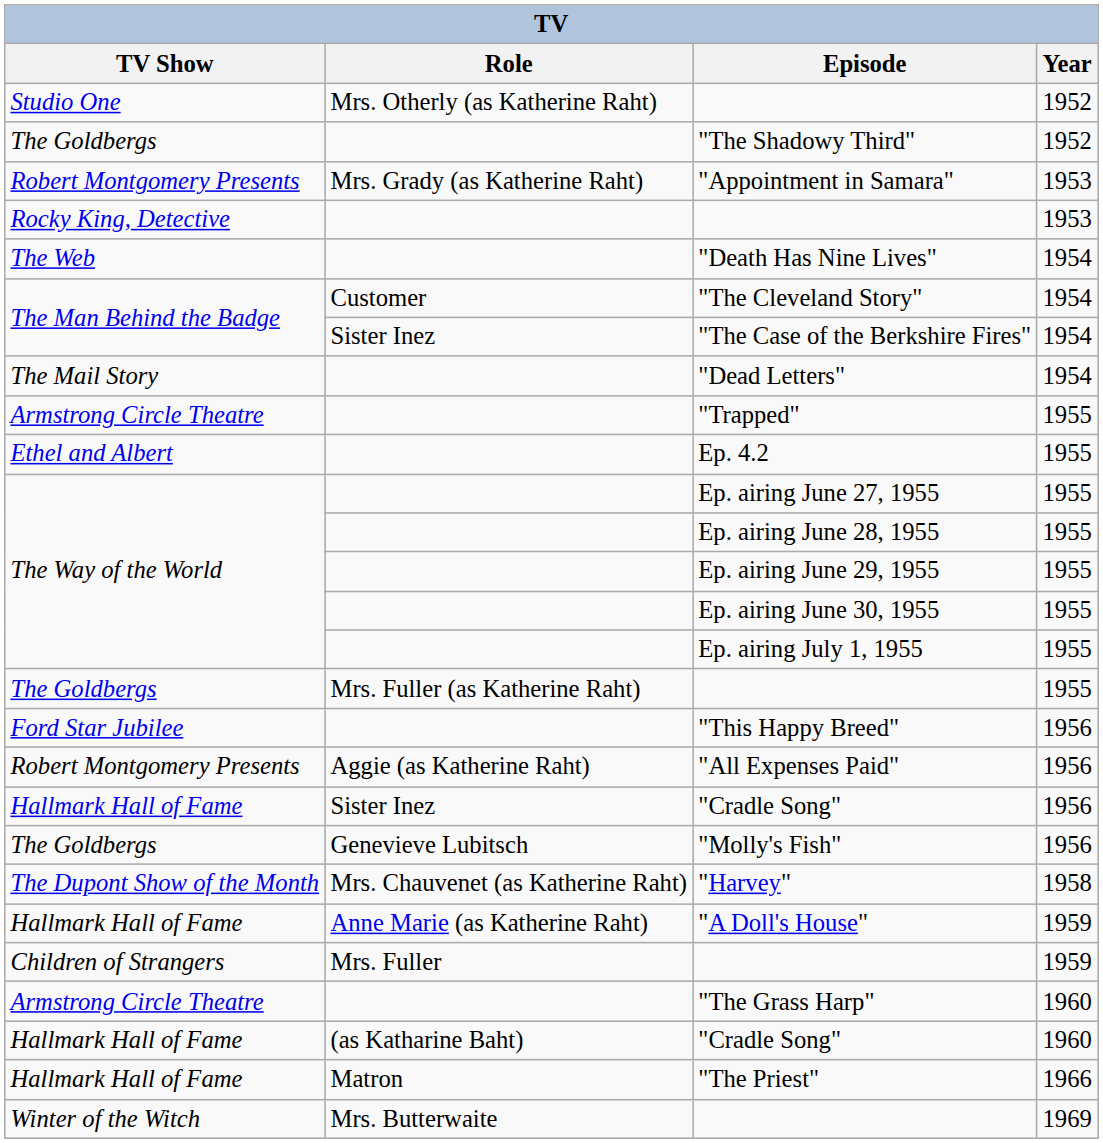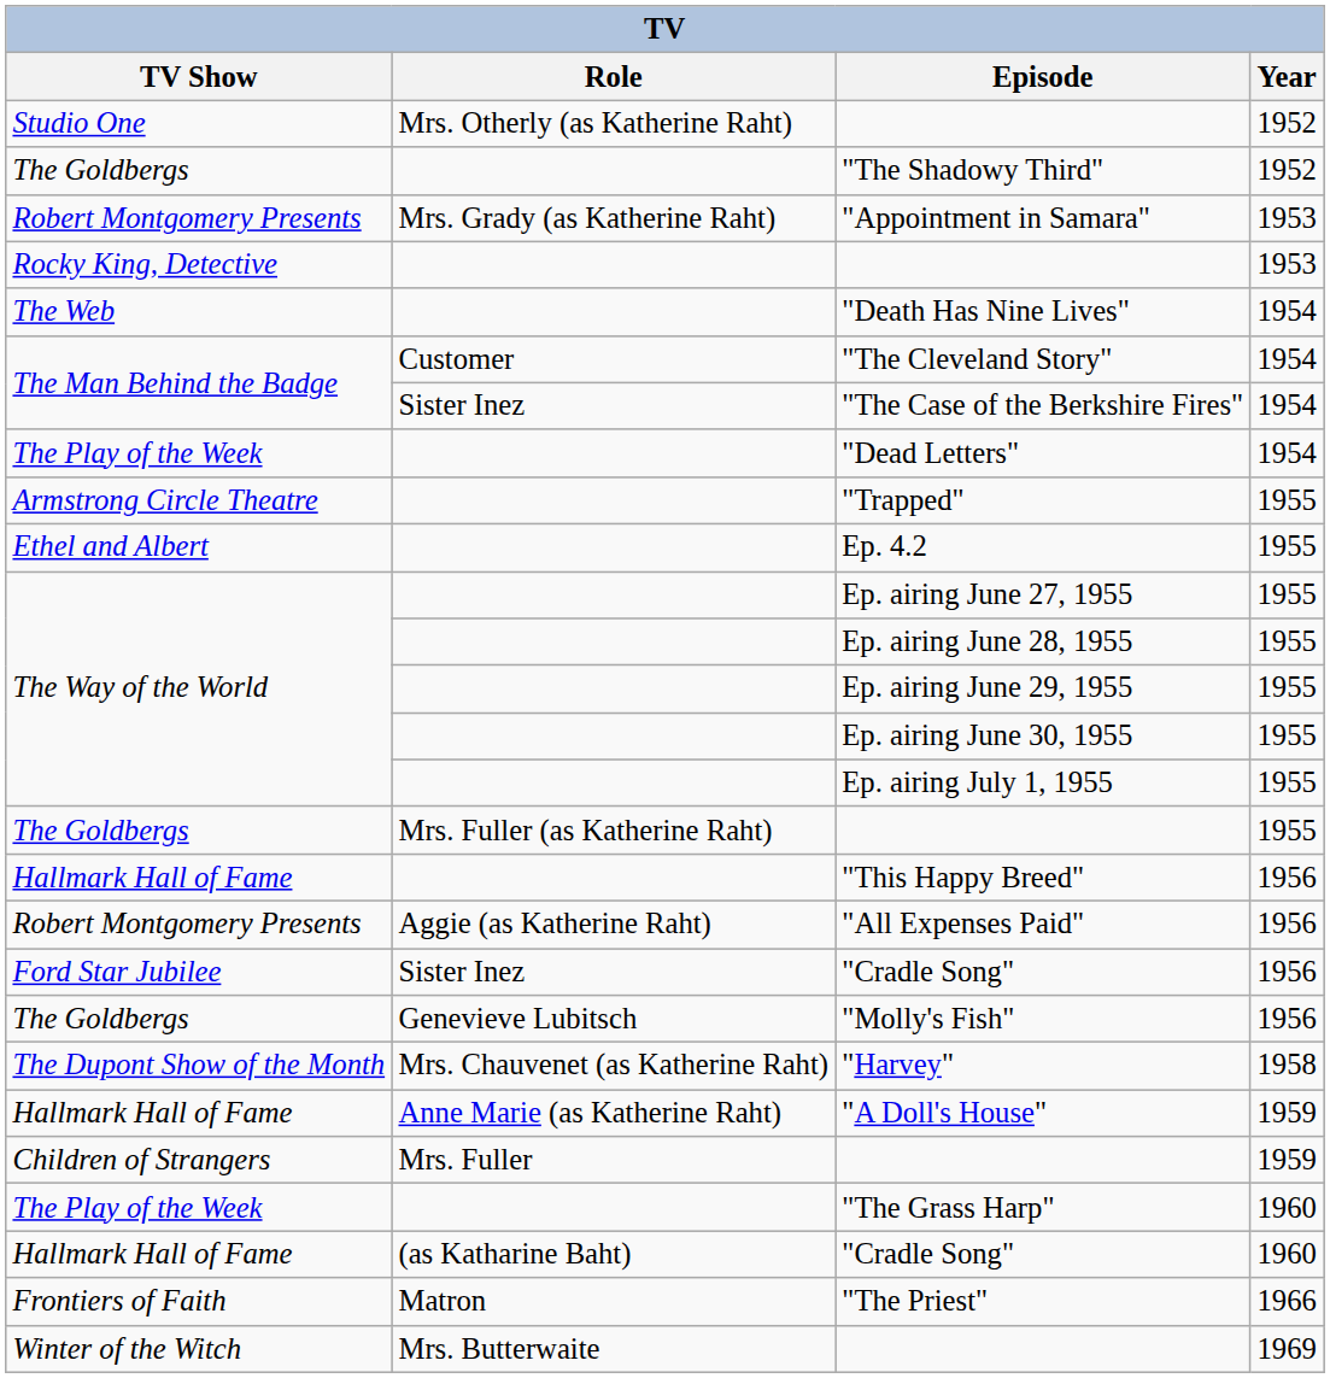"Dead Letters" | TV Show: The Mail Story -> The Play of the Week
"This Happy Breed" | TV Show: Ford Star Jubilee -> Hallmark Hall of Fame
"Cradle Song" / 1956 | TV Show: Hallmark Hall of Fame -> Ford Star Jubilee
"The Grass Harp" | TV Show: Armstrong Circle Theatre -> The Play of the Week
"The Priest" | TV Show: Hallmark Hall of Fame -> Frontiers of Faith
